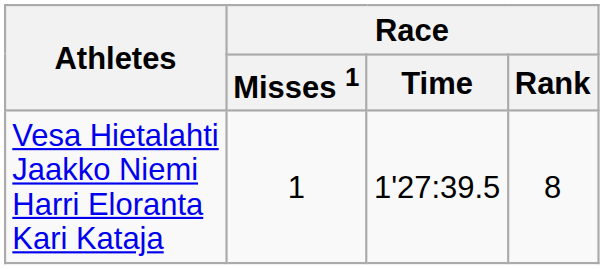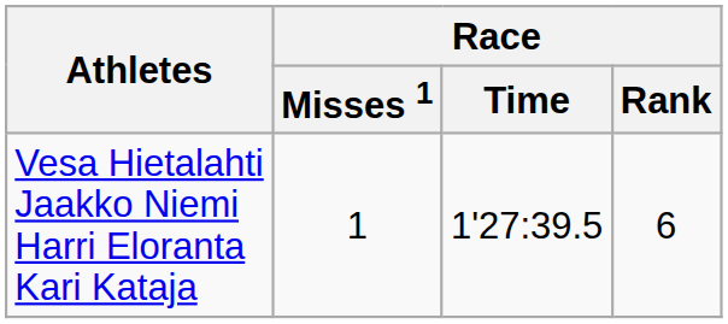Vesa Hietalahti Jaakko Niemi Harri Eloranta Kari Kataja | Race / Rank: 8 -> 6
